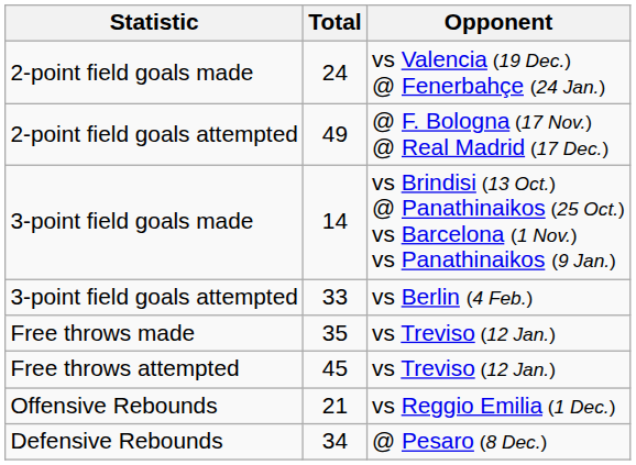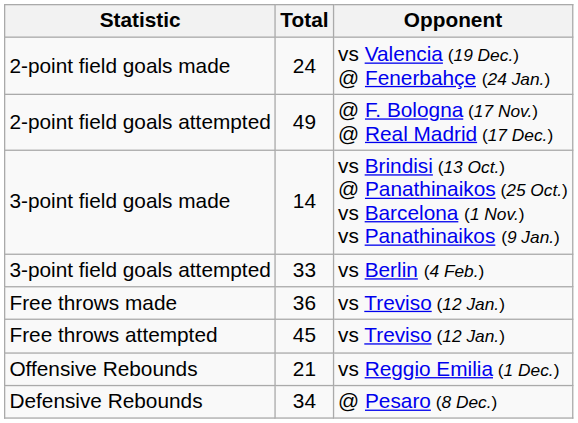Free throws made | Total: 35 -> 36
